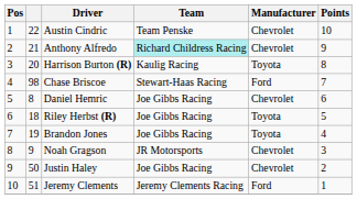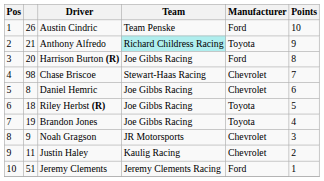Austin Cindric | column 2: 22 -> 26
Austin Cindric | Manufacturer: Chevrolet -> Ford
Anthony Alfredo | Manufacturer: Chevrolet -> Toyota
Harrison Burton (R) | Team: Kaulig Racing -> Joe Gibbs Racing
Harrison Burton (R) | Manufacturer: Toyota -> Ford
Chase Briscoe | Manufacturer: Ford -> Chevrolet
Justin Haley | column 2: 50 -> 11
Justin Haley | Team: Joe Gibbs Racing -> Kaulig Racing
